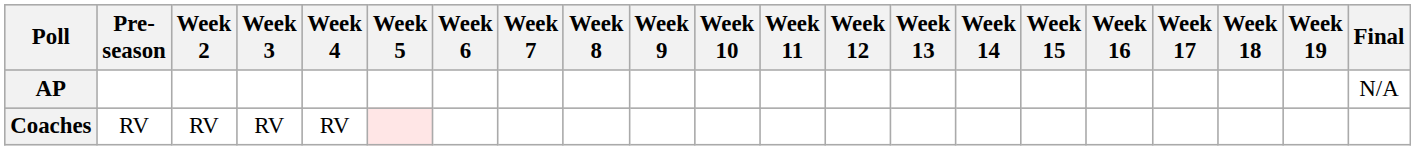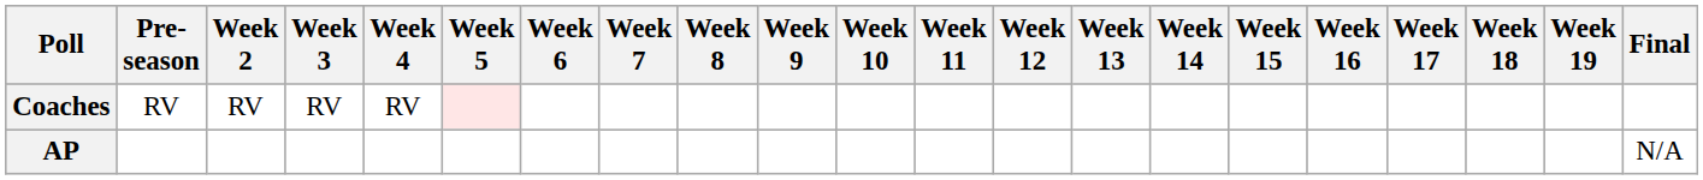rows swapped: AP <-> Coaches
